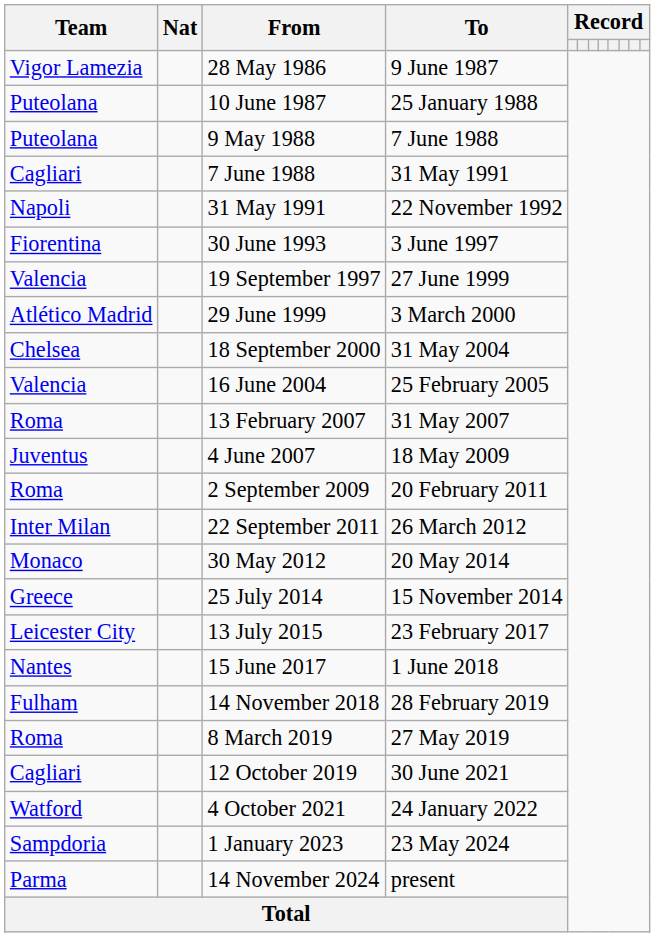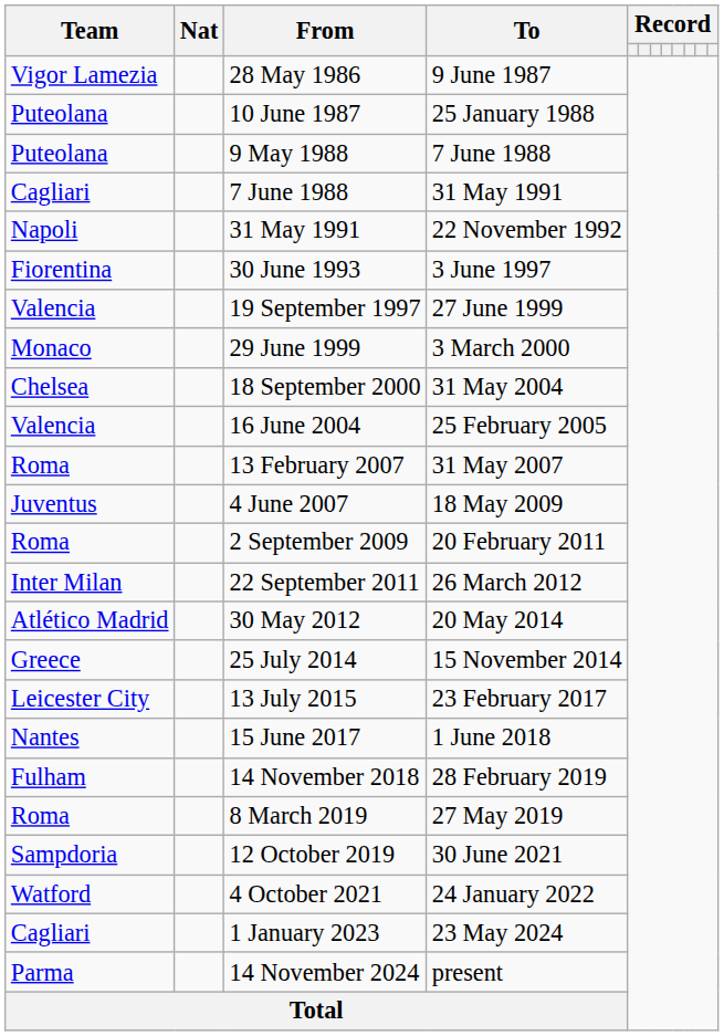29 June 1999 | Team: Atlético Madrid -> Monaco
30 May 2012 | Team: Monaco -> Atlético Madrid
12 October 2019 | Team: Cagliari -> Sampdoria
1 January 2023 | Team: Sampdoria -> Cagliari
